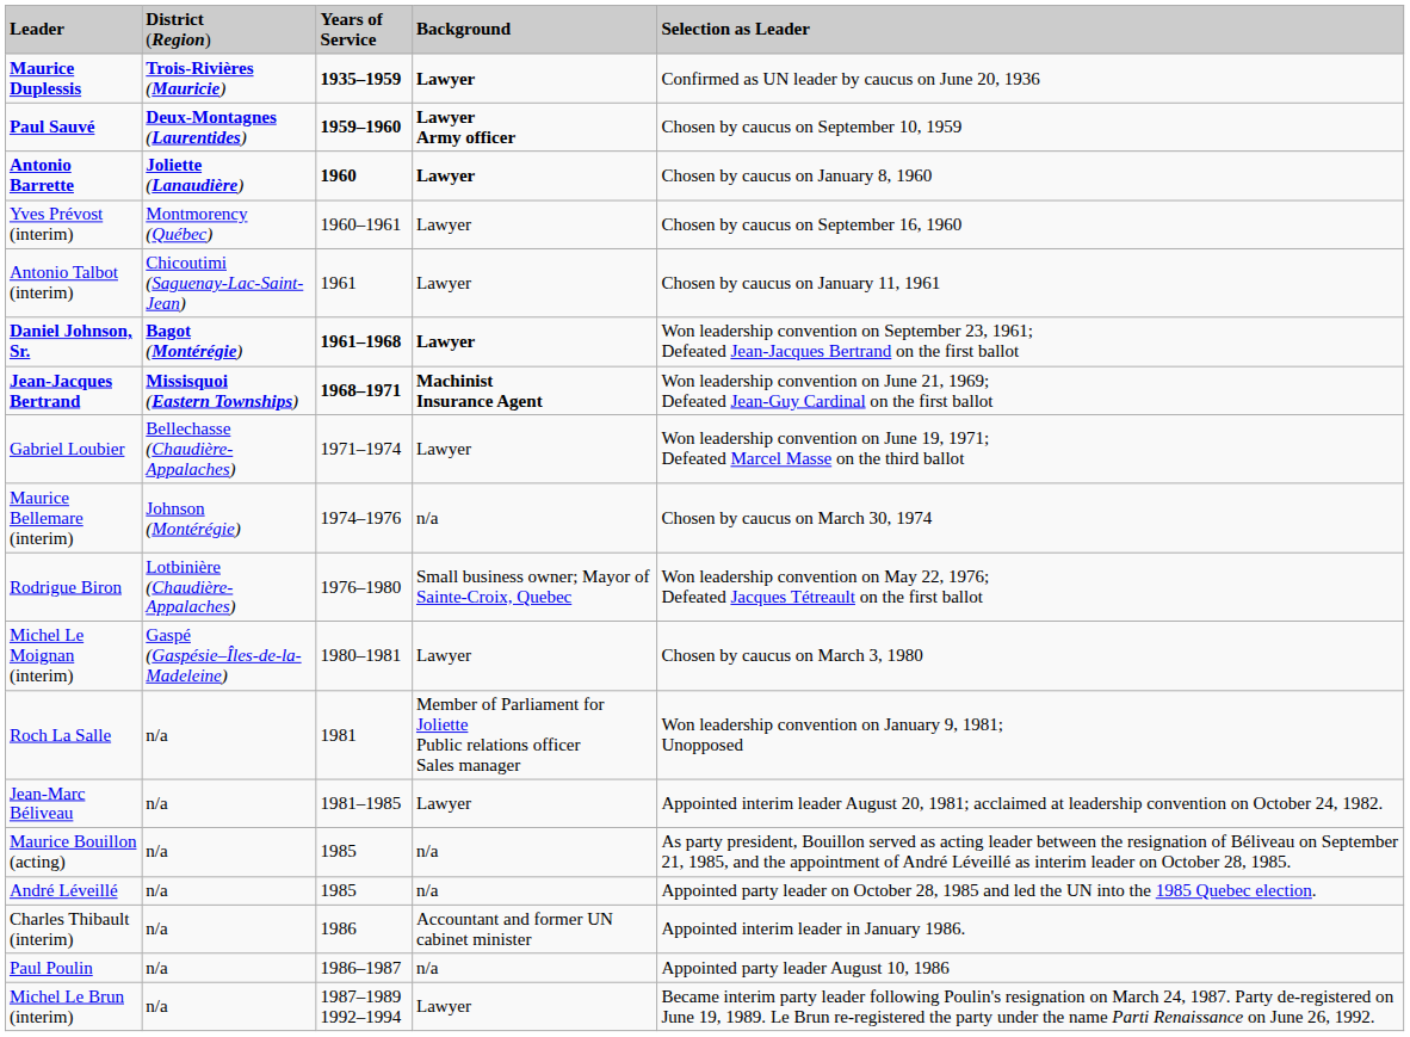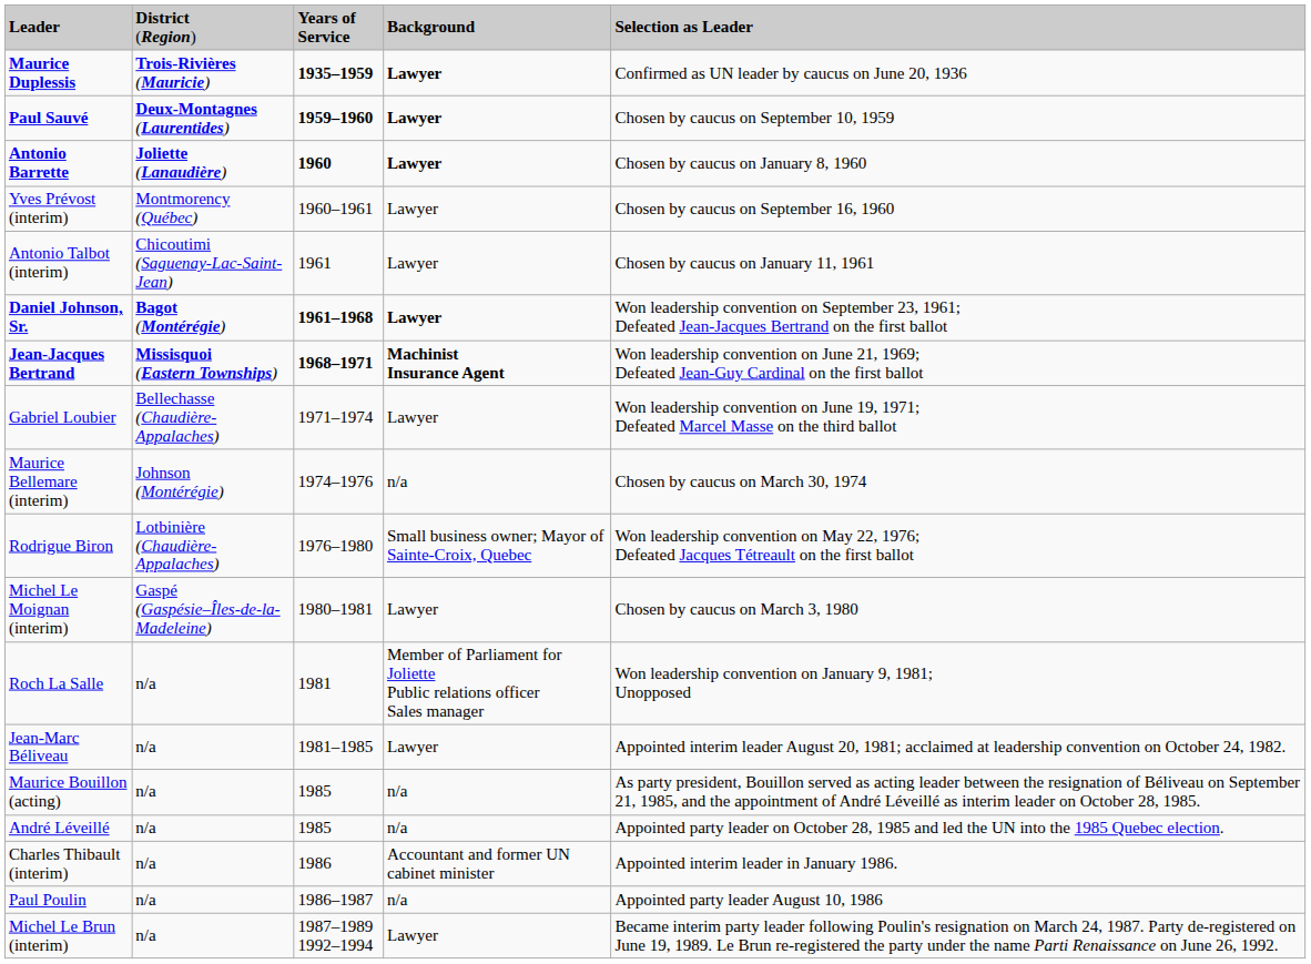Paul Sauvé | column 4: Lawyer Army officer -> Lawyer
